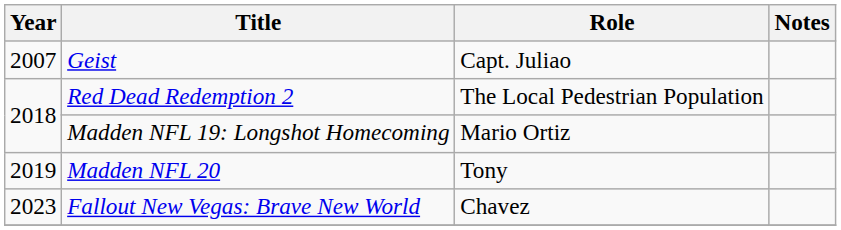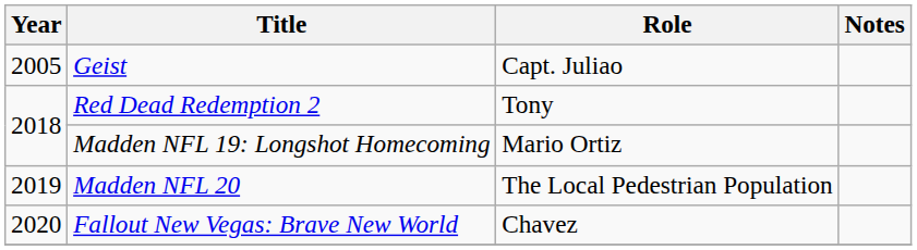Geist | Year: 2007 -> 2005
Red Dead Redemption 2 | Role: The Local Pedestrian Population -> Tony
Madden NFL 20 | Role: Tony -> The Local Pedestrian Population
Fallout New Vegas: Brave New World | Year: 2023 -> 2020
